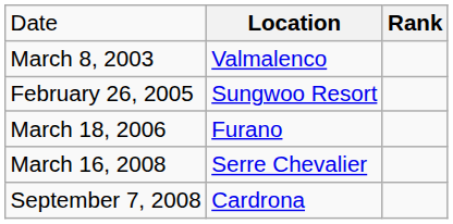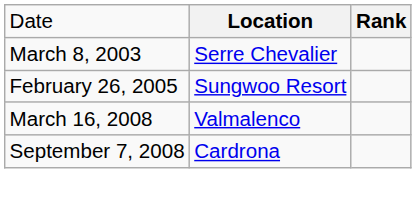March 8, 2003 | column 2: Valmalenco -> Serre Chevalier
- row: March 18, 2006 | Furano
March 16, 2008 | column 2: Serre Chevalier -> Valmalenco
